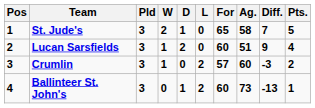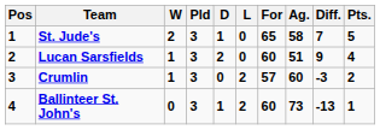columns swapped: Pld <-> W
